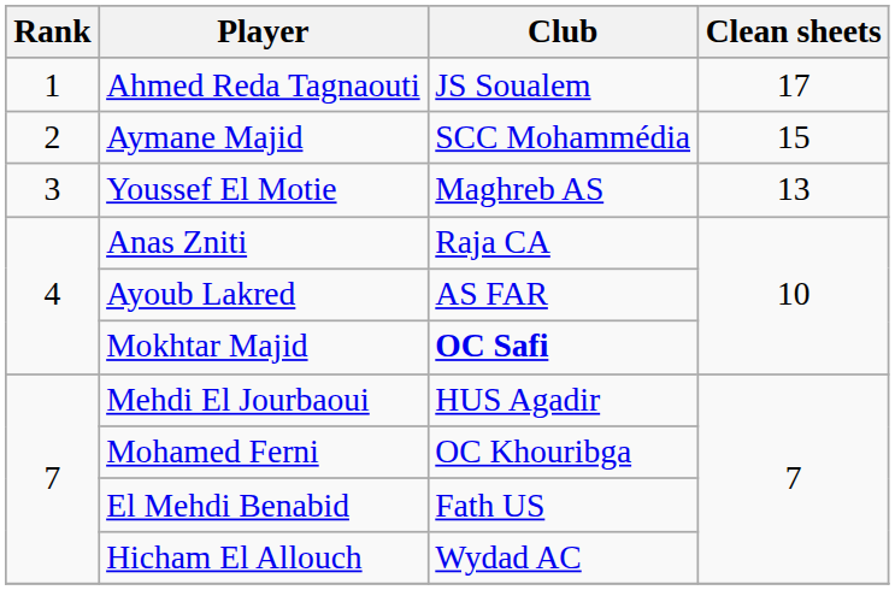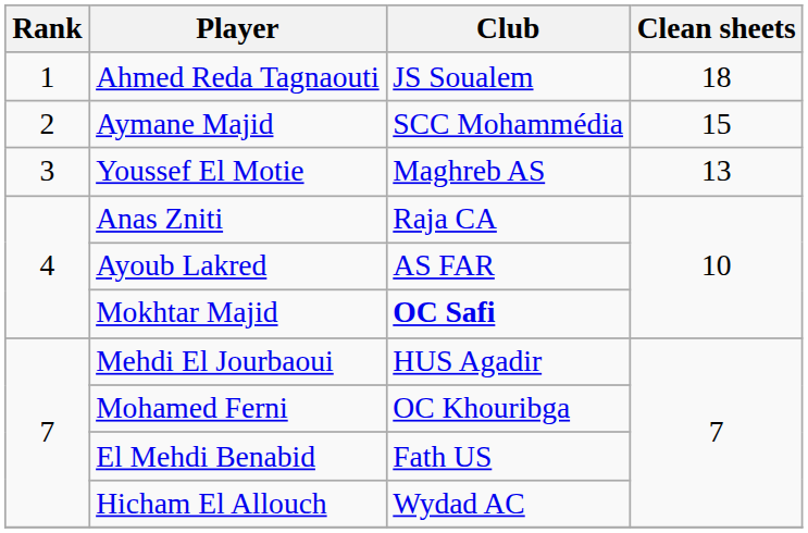Ahmed Reda Tagnaouti | Clean sheets: 17 -> 18
